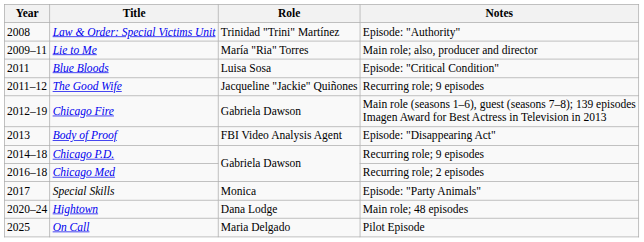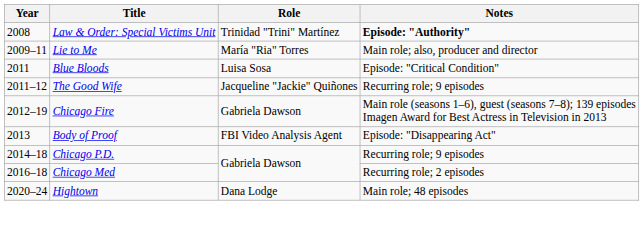Law & Order: Special Victims Unit | Notes: normal -> bold
- row: 2017 | Special Skills | Monica | Episode: "Party Animals"
- row: 2025 | On Call | Maria Delgado | Pilot Episode
